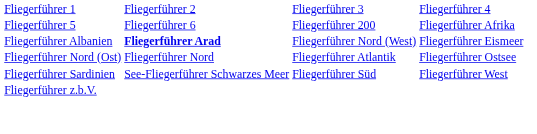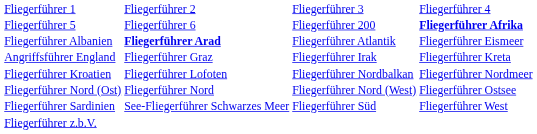Fliegerführer 5 | column 4: normal -> bold
Fliegerführer Albanien | column 3: Fliegerführer Nord (West) -> Fliegerführer Atlantik
+ row: Angriffsführer England | Fliegerführer Graz | Fliegerführer Irak | Fliegerführer Kreta
+ row: Fliegerführer Kroatien | Fliegerführer Lofoten | Fliegerführer Nordbalkan | Fliegerführer Nordmeer
Fliegerführer Nord (Ost) | column 3: Fliegerführer Atlantik -> Fliegerführer Nord (West)
